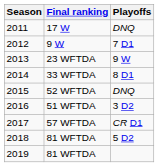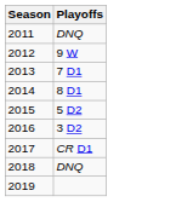- column: Final ranking | 17 W | 9 W | 23 WFTDA | 33 WFTDA | 52 WFTDA | 51 WFTDA | 57 WFTDA | 81 WFTDA | 81 WFTDA
2012 | Playoffs: 7 D1 -> 9 W
2013 | Playoffs: 9 W -> 7 D1
2015 | Playoffs: DNQ -> 5 D2
2018 | Playoffs: 5 D2 -> DNQ
